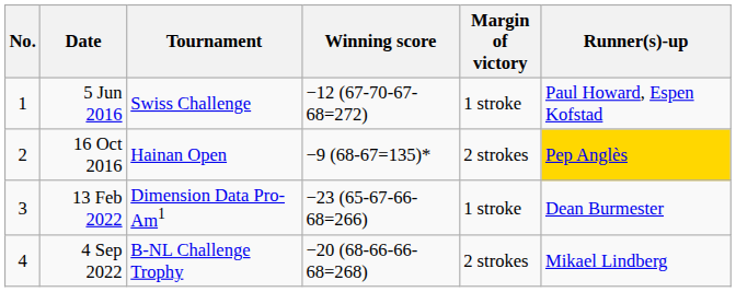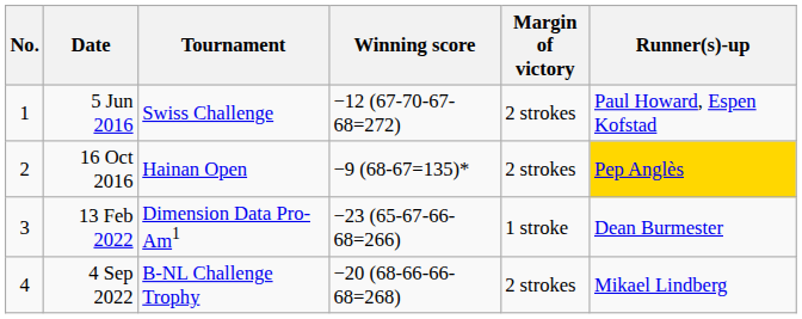5 Jun 2016 | Margin of victory: 1 stroke -> 2 strokes
